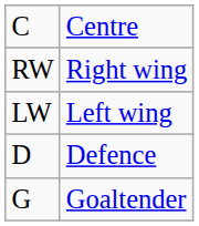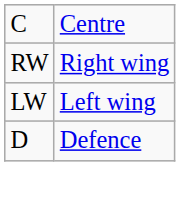- row: G | Goaltender
